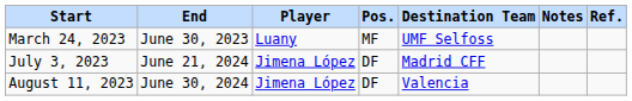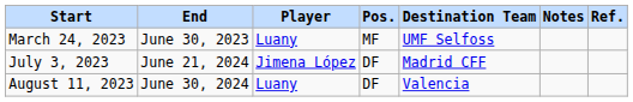August 11, 2023 | Player: Jimena López -> Luany
